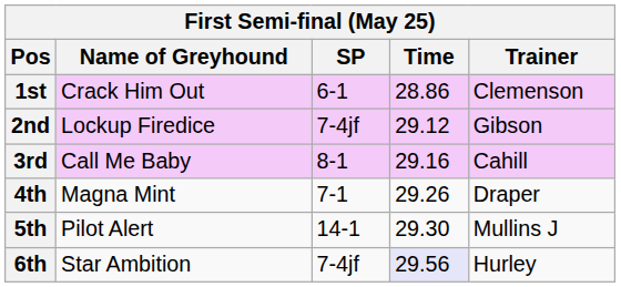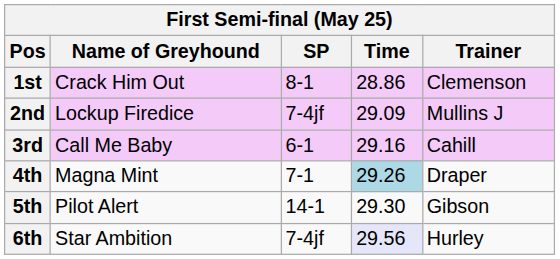1st | SP: 6-1 -> 8-1
2nd | Time: 29.12 -> 29.09
2nd | Trainer: Gibson -> Mullins J
3rd | SP: 8-1 -> 6-1
4th | Time: no background -> lightblue background
5th | Trainer: Mullins J -> Gibson
